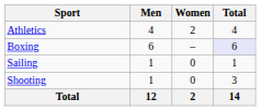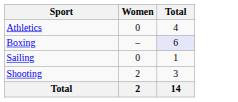- column: Men | 4 | 6 | 1 | 1 | 12
Athletics | Women: 2 -> 0
Shooting | Women: 0 -> 2
